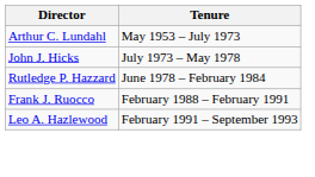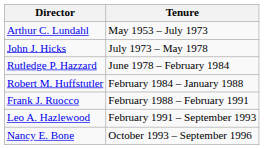+ row: Robert M. Huffstutler | February 1984 – January 1988
+ row: Nancy E. Bone | October 1993 – September 1996
